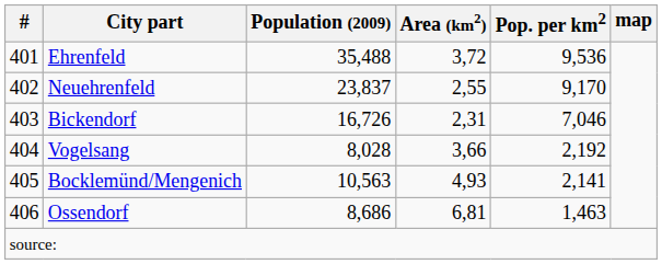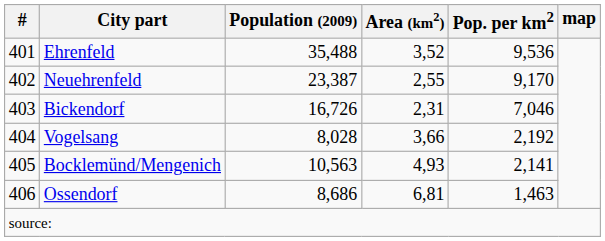Ehrenfeld | Area (km2): 3,72 -> 3,52
Neuehrenfeld | Population (2009): 23,837 -> 23,387
